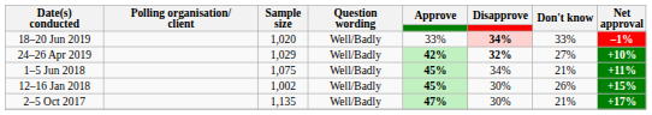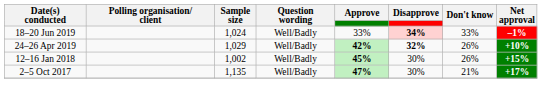18–20 Jun 2019 | Sample size: 1,020 -> 1,024
24–26 Apr 2019 | Don't know: 27% -> 26%
- row: 1–5 Jun 2018 | 1,075 | Well/Badly | 45% | 34% | 21% | +11%
